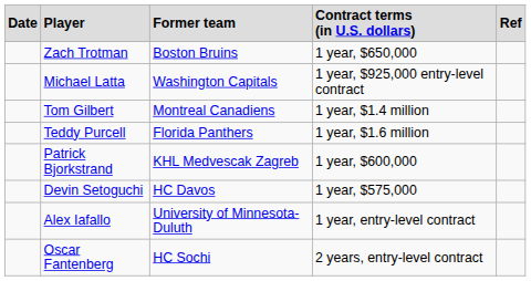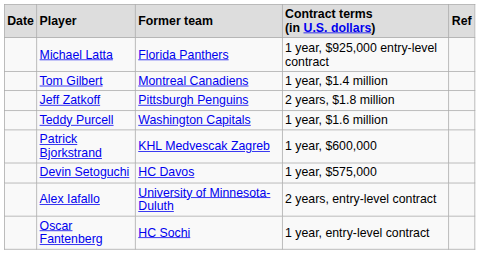- row: Zach Trotman | Boston Bruins | 1 year, $650,000
Michael Latta | column 3: Washington Capitals -> Florida Panthers
+ row: Jeff Zatkoff | Pittsburgh Penguins | 2 years, $1.8 million
Teddy Purcell | column 3: Florida Panthers -> Washington Capitals
Alex Iafallo | column 4: 1 year, entry-level contract -> 2 years, entry-level contract
Oscar Fantenberg | column 4: 2 years, entry-level contract -> 1 year, entry-level contract
